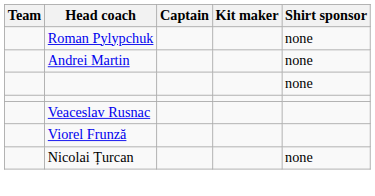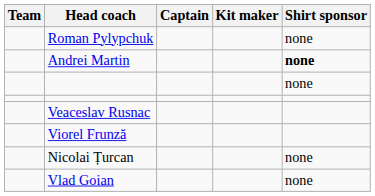Andrei Martin | Shirt sponsor: normal -> bold
+ row: Vlad Goian | none
